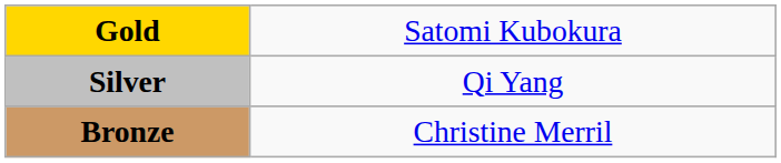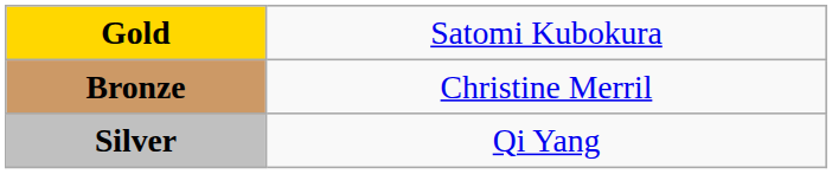rows swapped: Silver <-> Bronze
